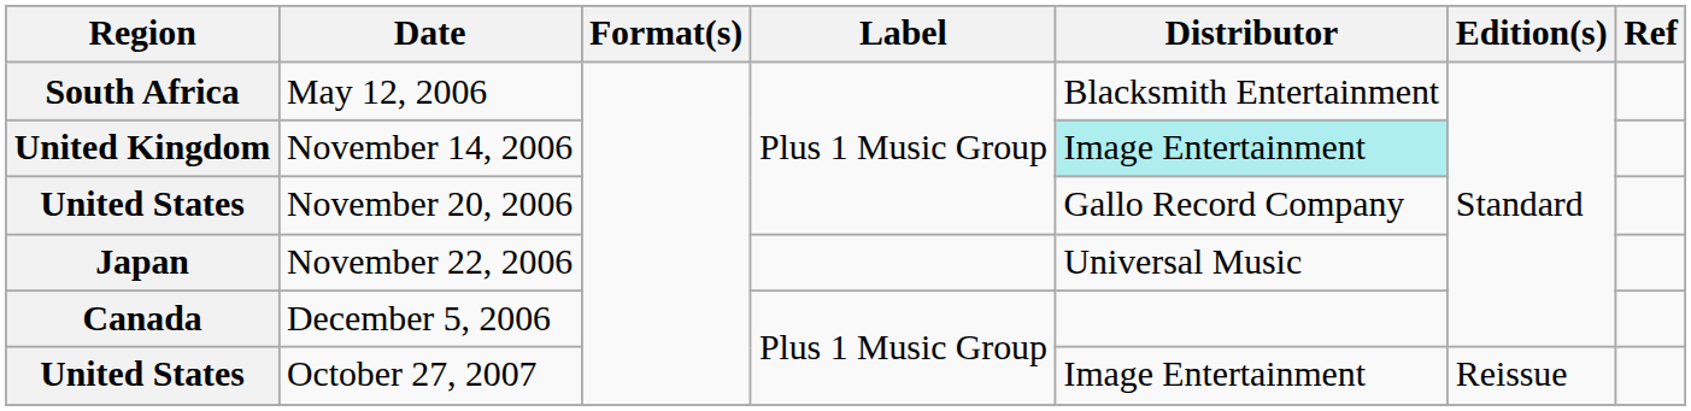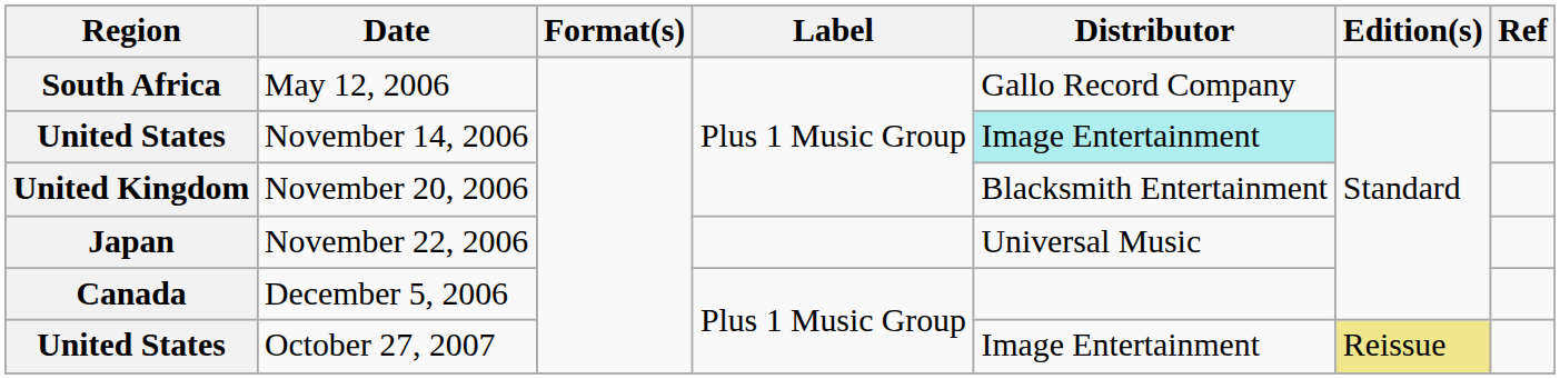May 12, 2006 | Distributor: Blacksmith Entertainment -> Gallo Record Company
November 14, 2006 | Region: United Kingdom -> United States
November 20, 2006 | Region: United States -> United Kingdom
November 20, 2006 | Distributor: Gallo Record Company -> Blacksmith Entertainment
October 27, 2007 | Edition(s): no background -> khaki background
